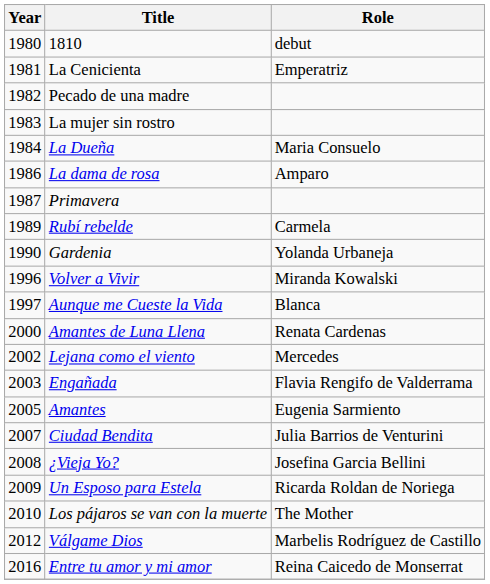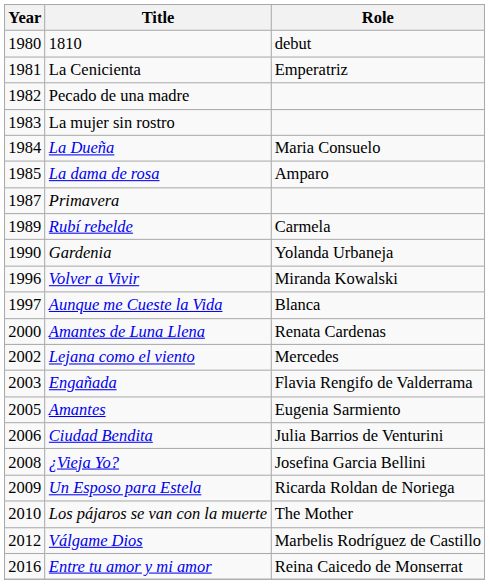La dama de rosa | Year: 1986 -> 1985
Ciudad Bendita | Year: 2007 -> 2006
